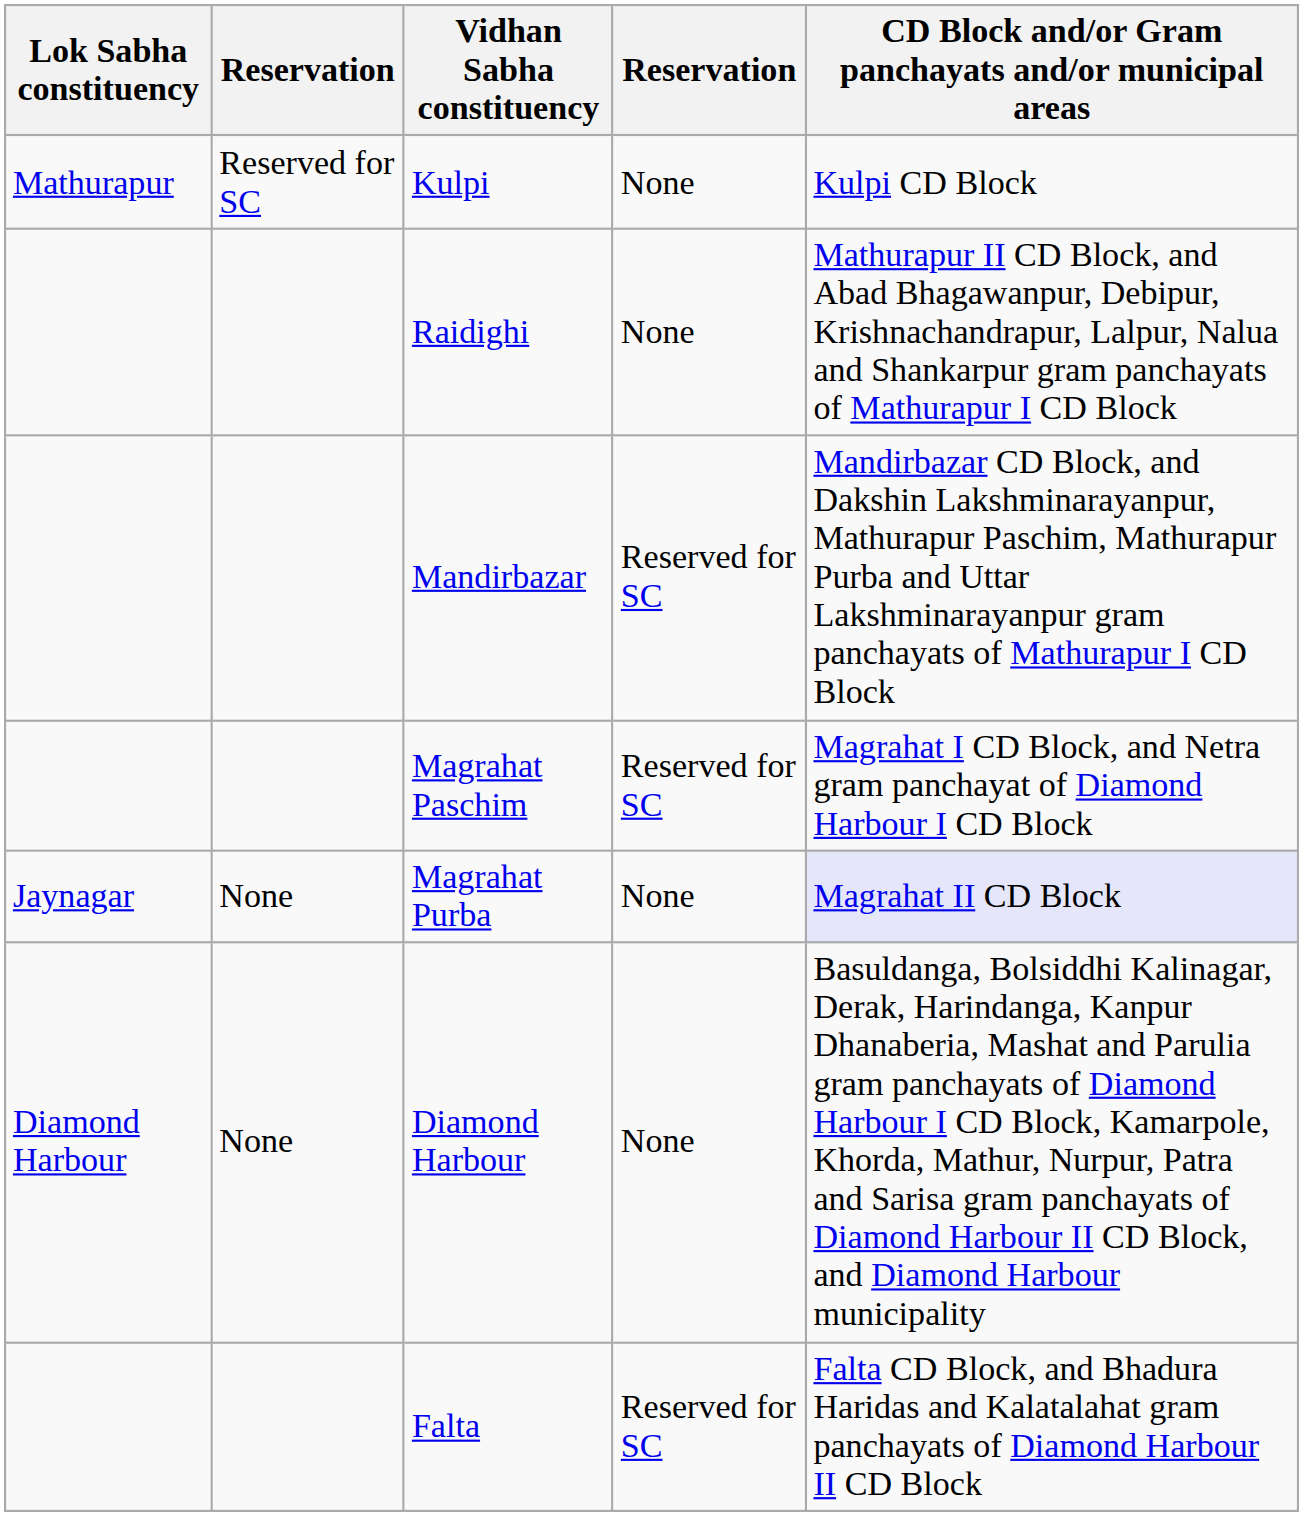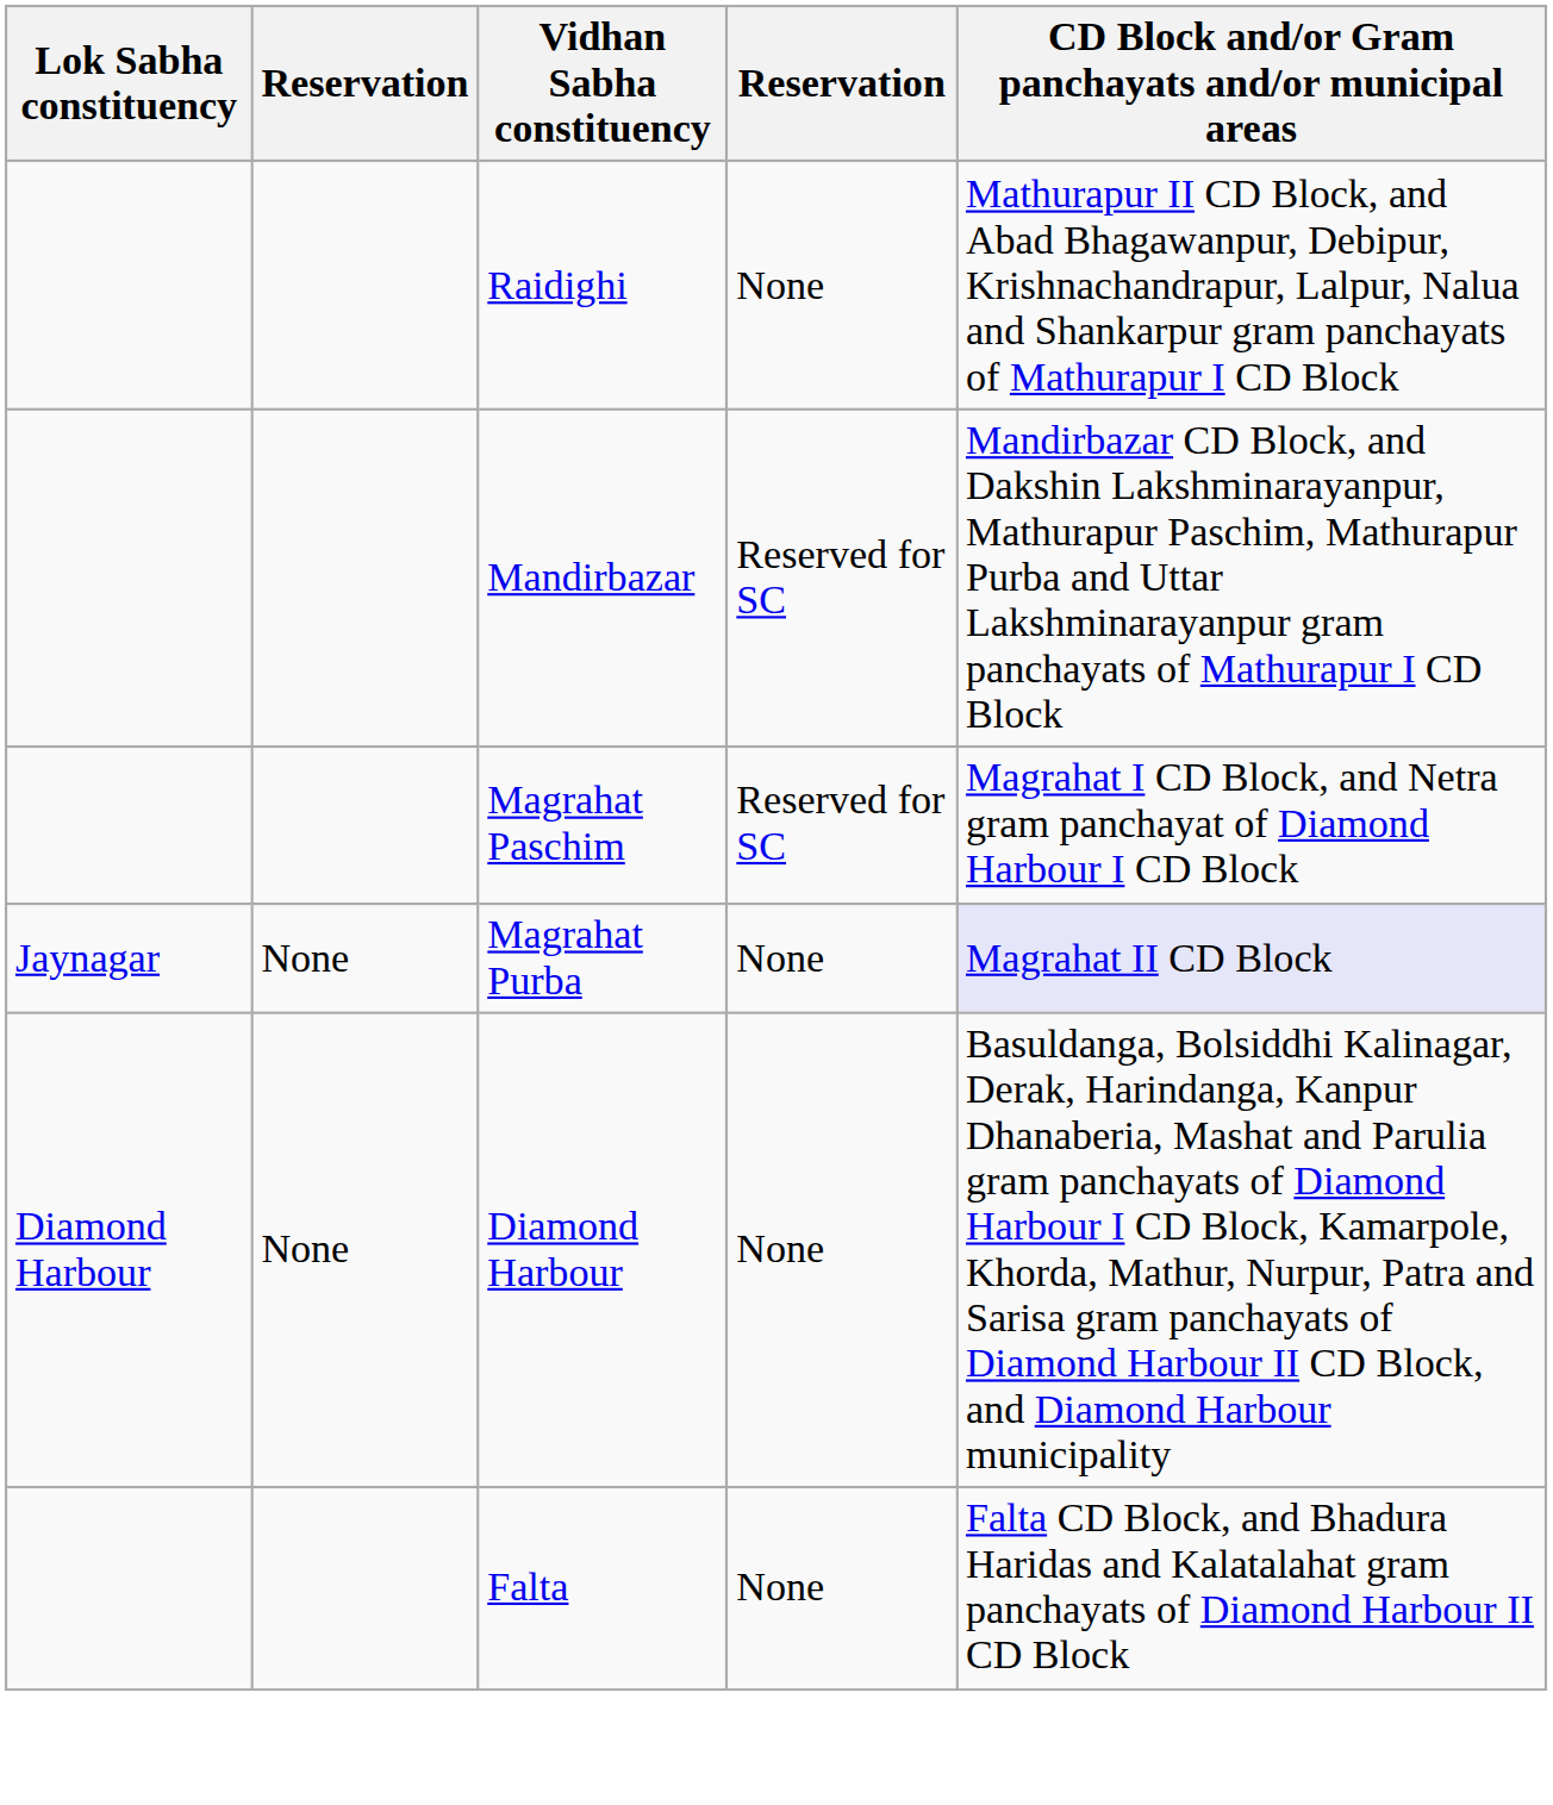- row: Mathurapur | Reserved for SC | Kulpi | None | Kulpi CD Block
Falta | column 4: Reserved for SC -> None
